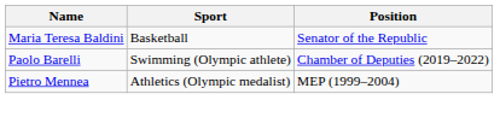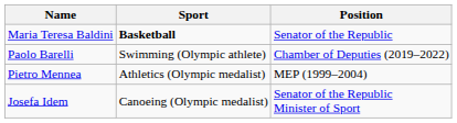Maria Teresa Baldini | Sport: normal -> bold
+ row: Josefa Idem | Canoeing (Olympic medalist) | Senator of the Republic Minister of Sport
